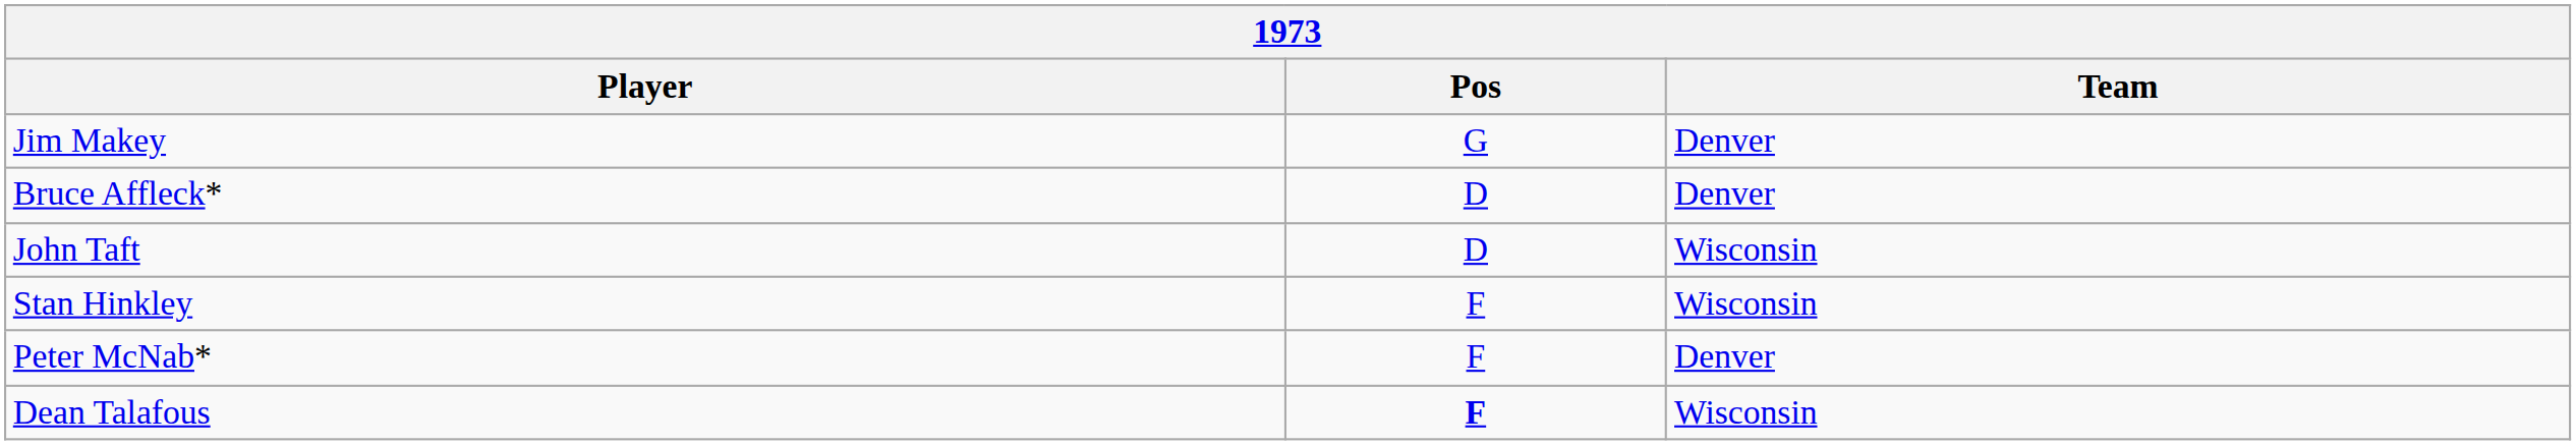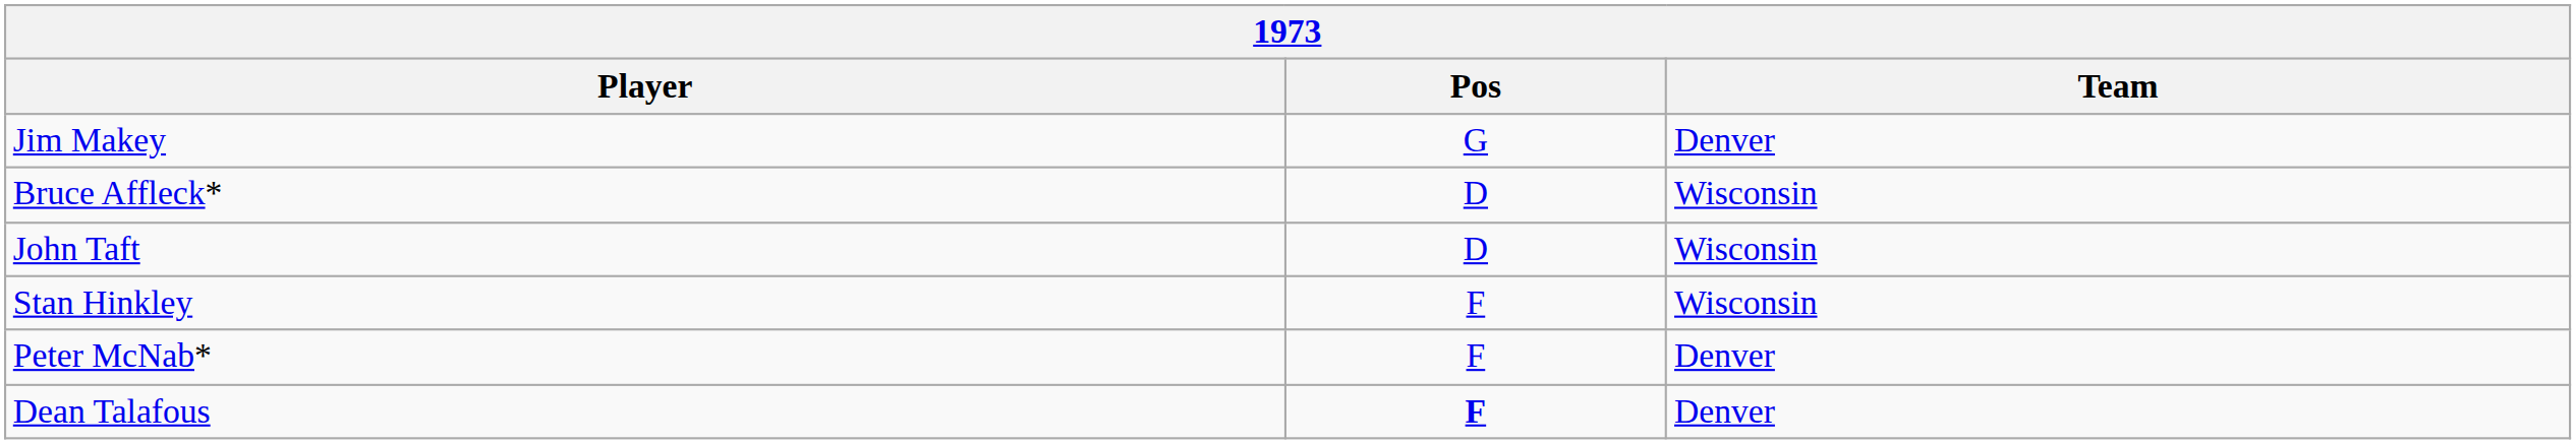Bruce Affleck* | Team: Denver -> Wisconsin
Dean Talafous | Team: Wisconsin -> Denver
